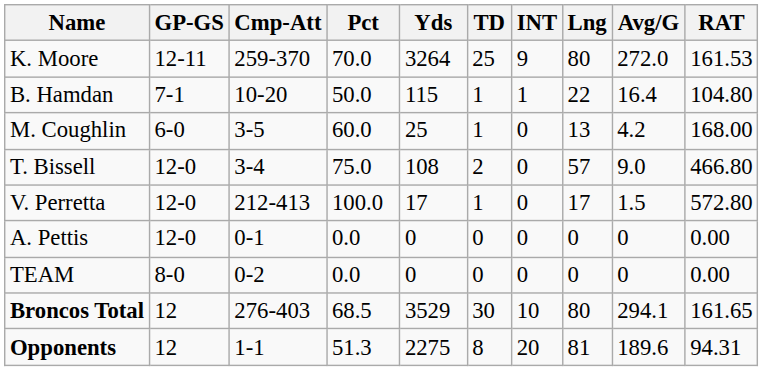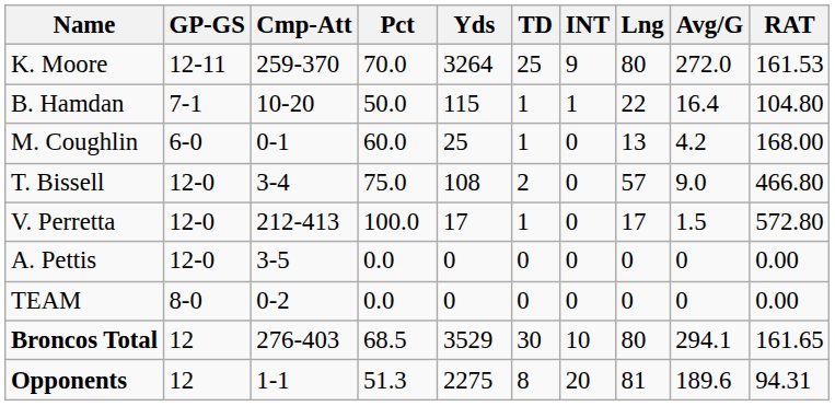M. Coughlin | Cmp-Att: 3-5 -> 0-1
A. Pettis | Cmp-Att: 0-1 -> 3-5
